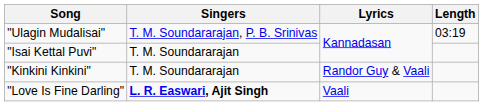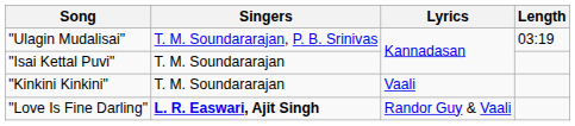"Kinkini Kinkini" | Lyrics: Randor Guy & Vaali -> Vaali
"Love Is Fine Darling" | Lyrics: Vaali -> Randor Guy & Vaali
